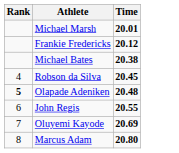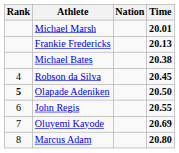+ column: Nation
Frankie Fredericks | Time: 20.12 -> 20.13
Olapade Adeniken | Time: 20.48 -> 20.50
